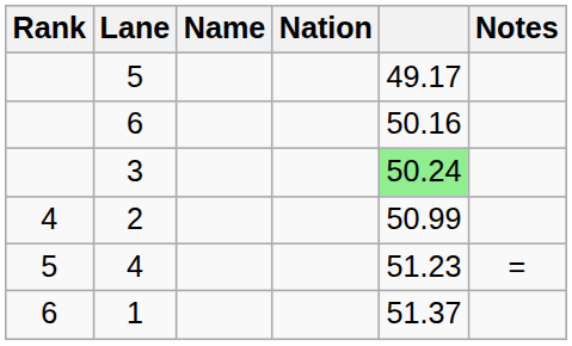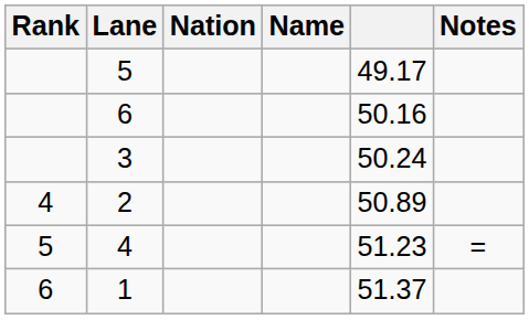columns swapped: Name <-> Nation
3 | column 5: lightgreen background -> no background
2 | column 5: 50.99 -> 50.89
